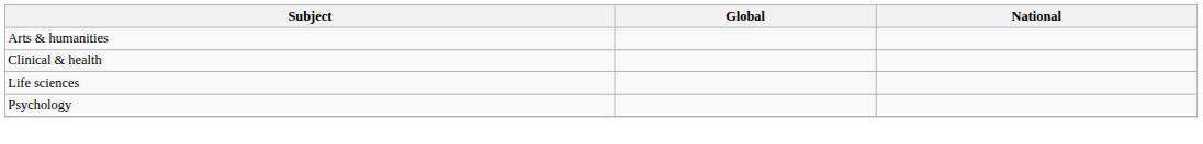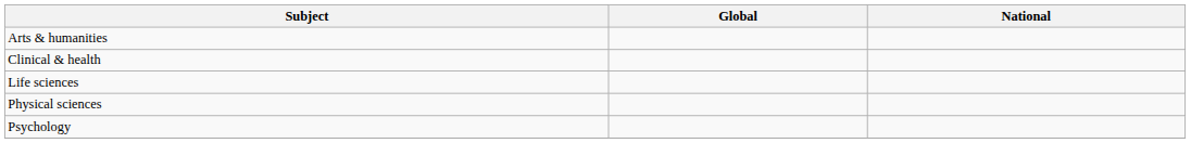+ row: Physical sciences
